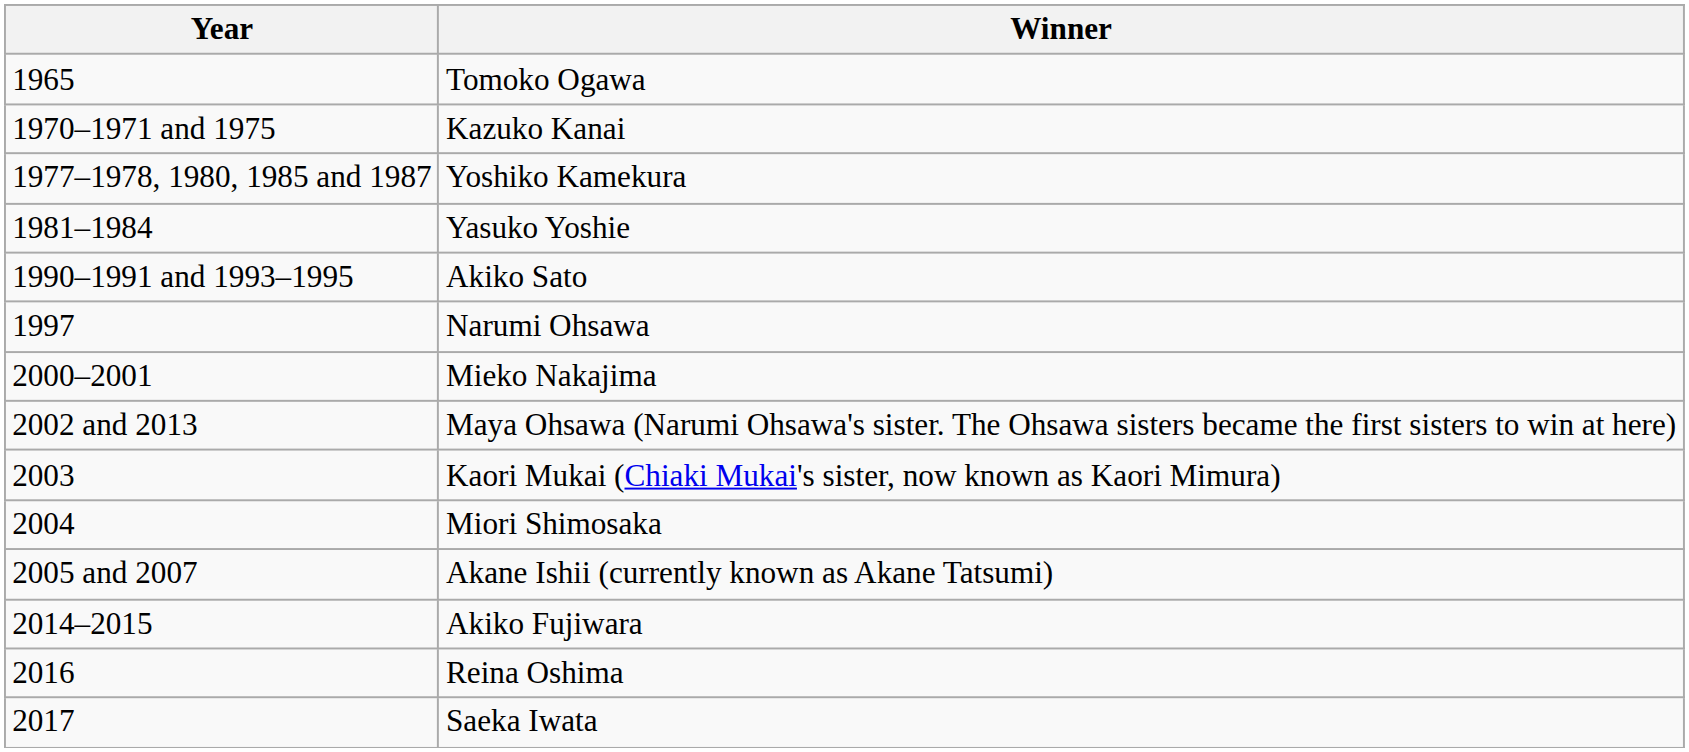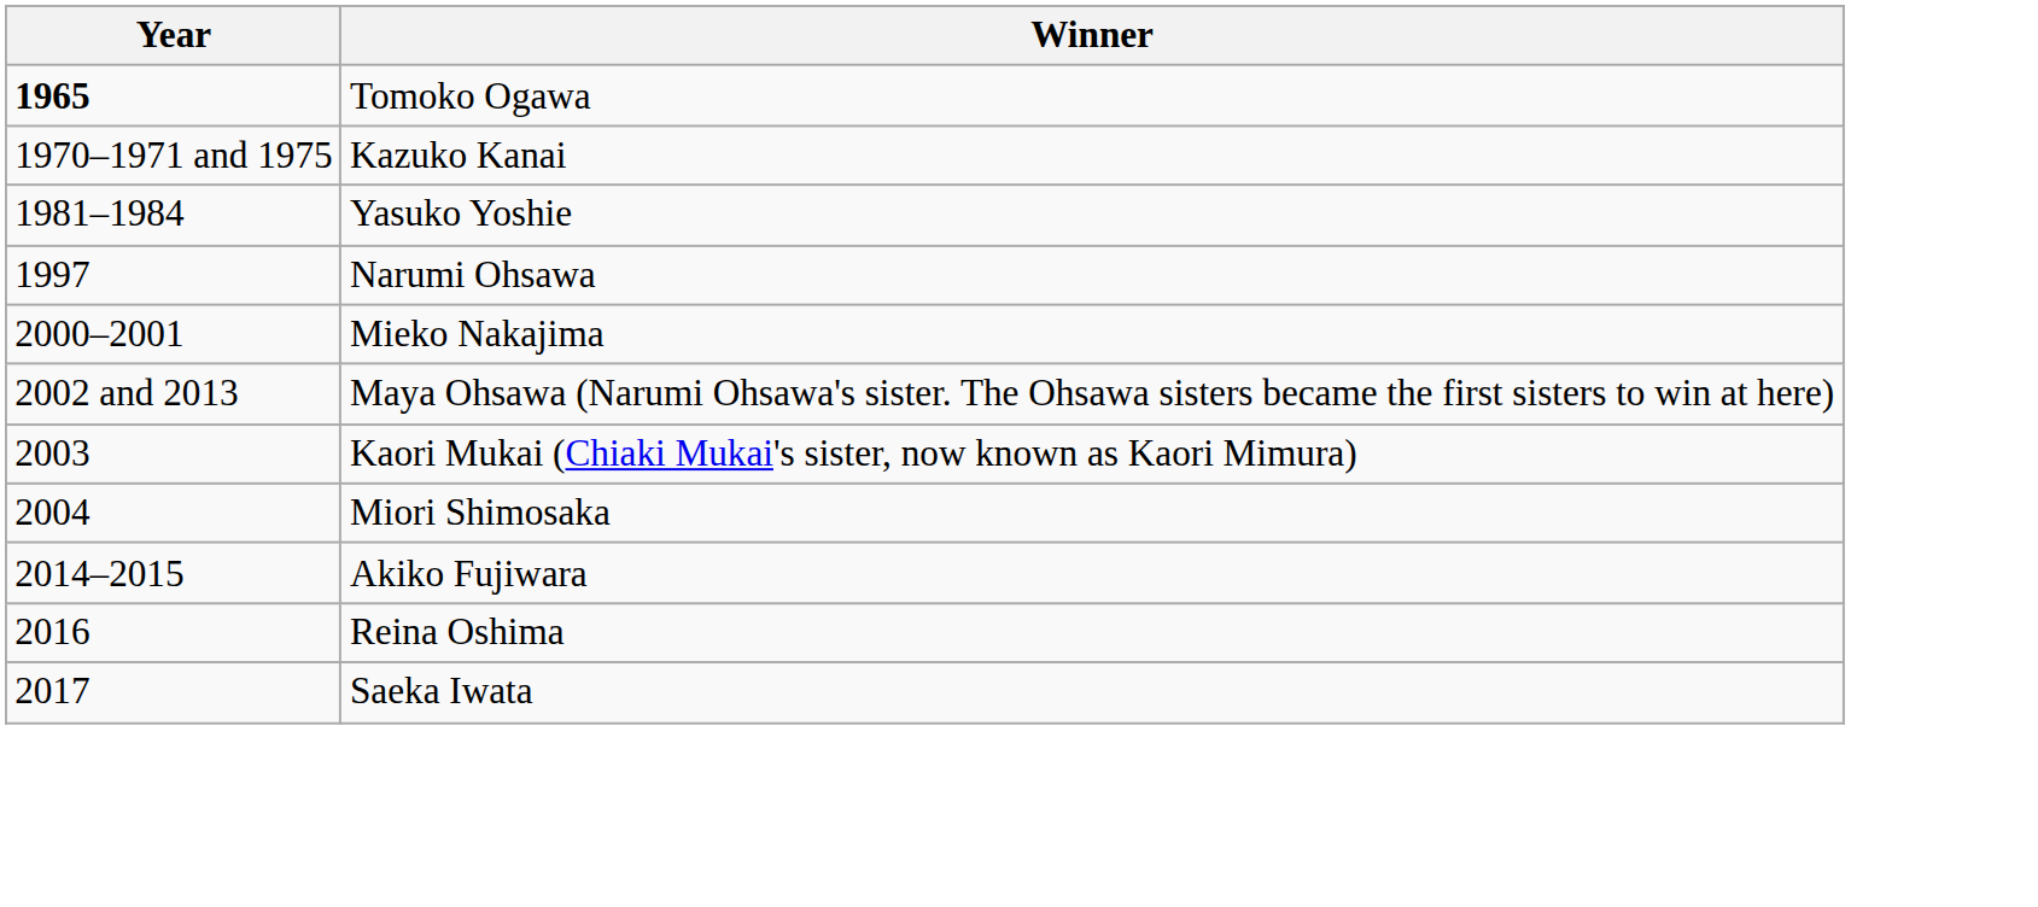Tomoko Ogawa | Year: normal -> bold
- row: 1977–1978, 1980, 1985 and 1987 | Yoshiko Kamekura
- row: 1990–1991 and 1993–1995 | Akiko Sato
- row: 2005 and 2007 | Akane Ishii (currently known as Akane Tatsumi)
